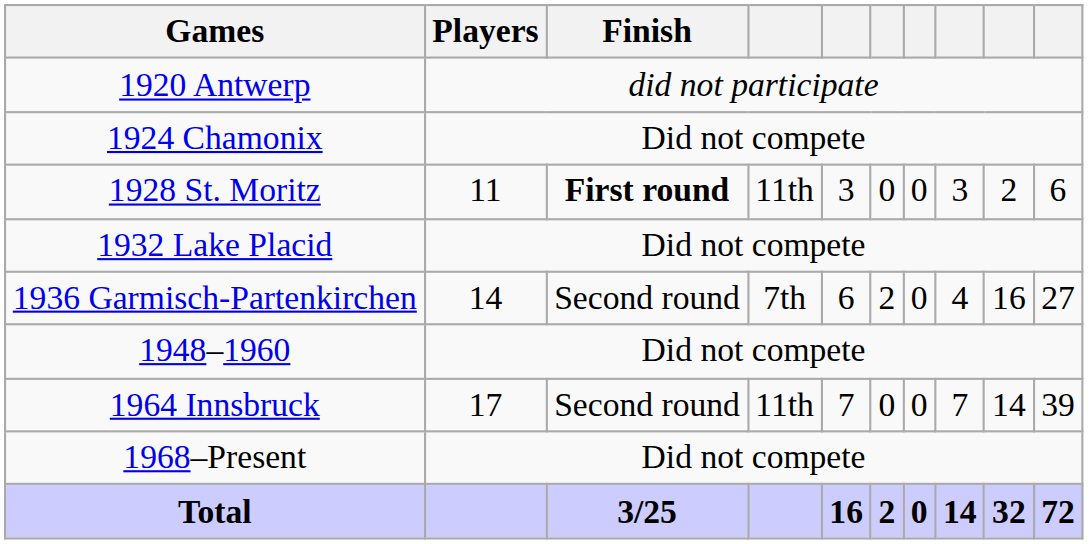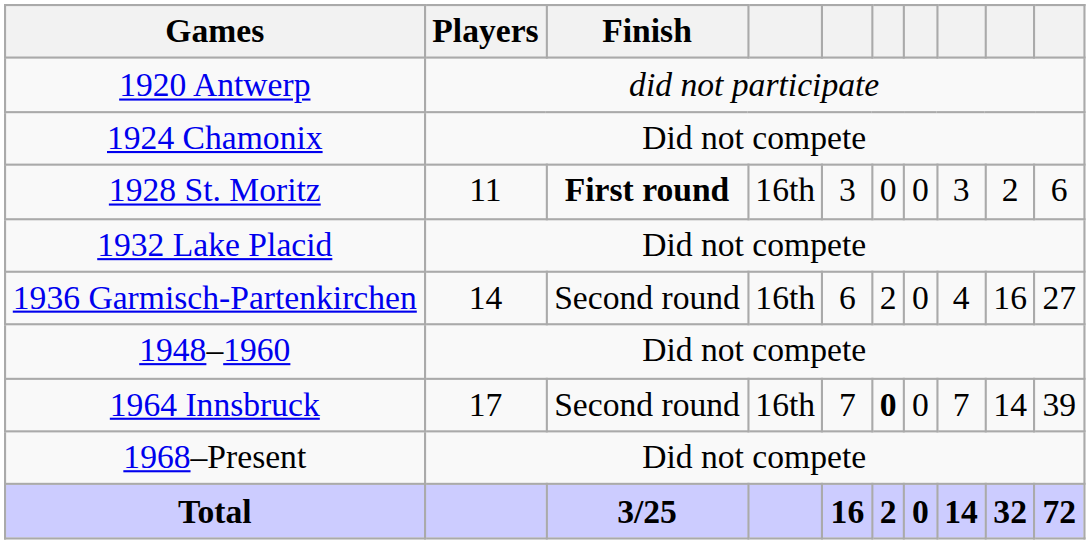1928 St. Moritz | column 4: 11th -> 16th
1936 Garmisch-Partenkirchen | column 4: 7th -> 16th
1964 Innsbruck | column 4: 11th -> 16th
1964 Innsbruck | column 6: normal -> bold
